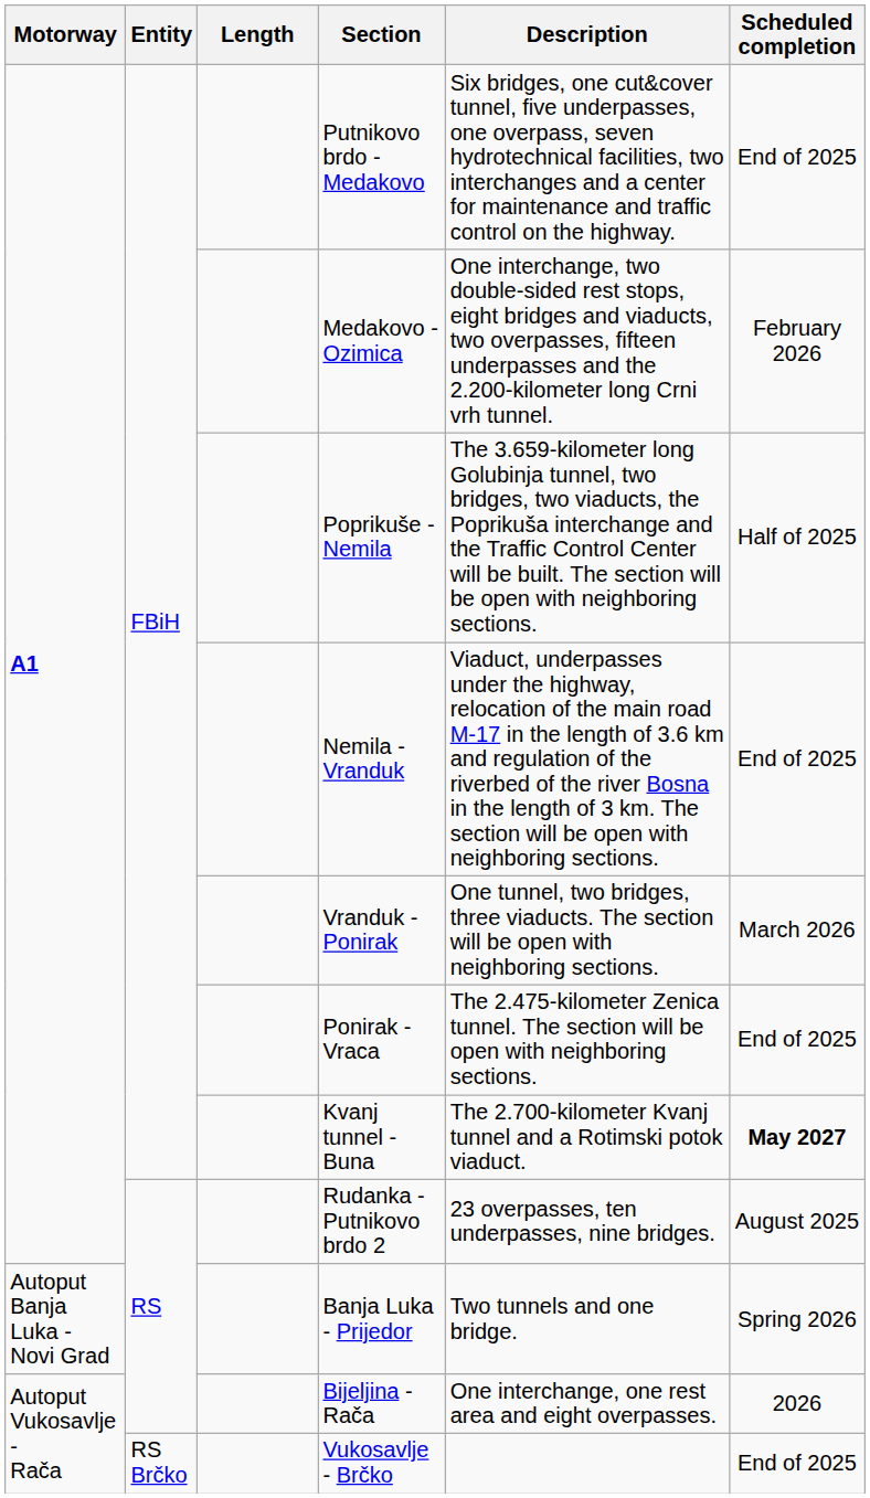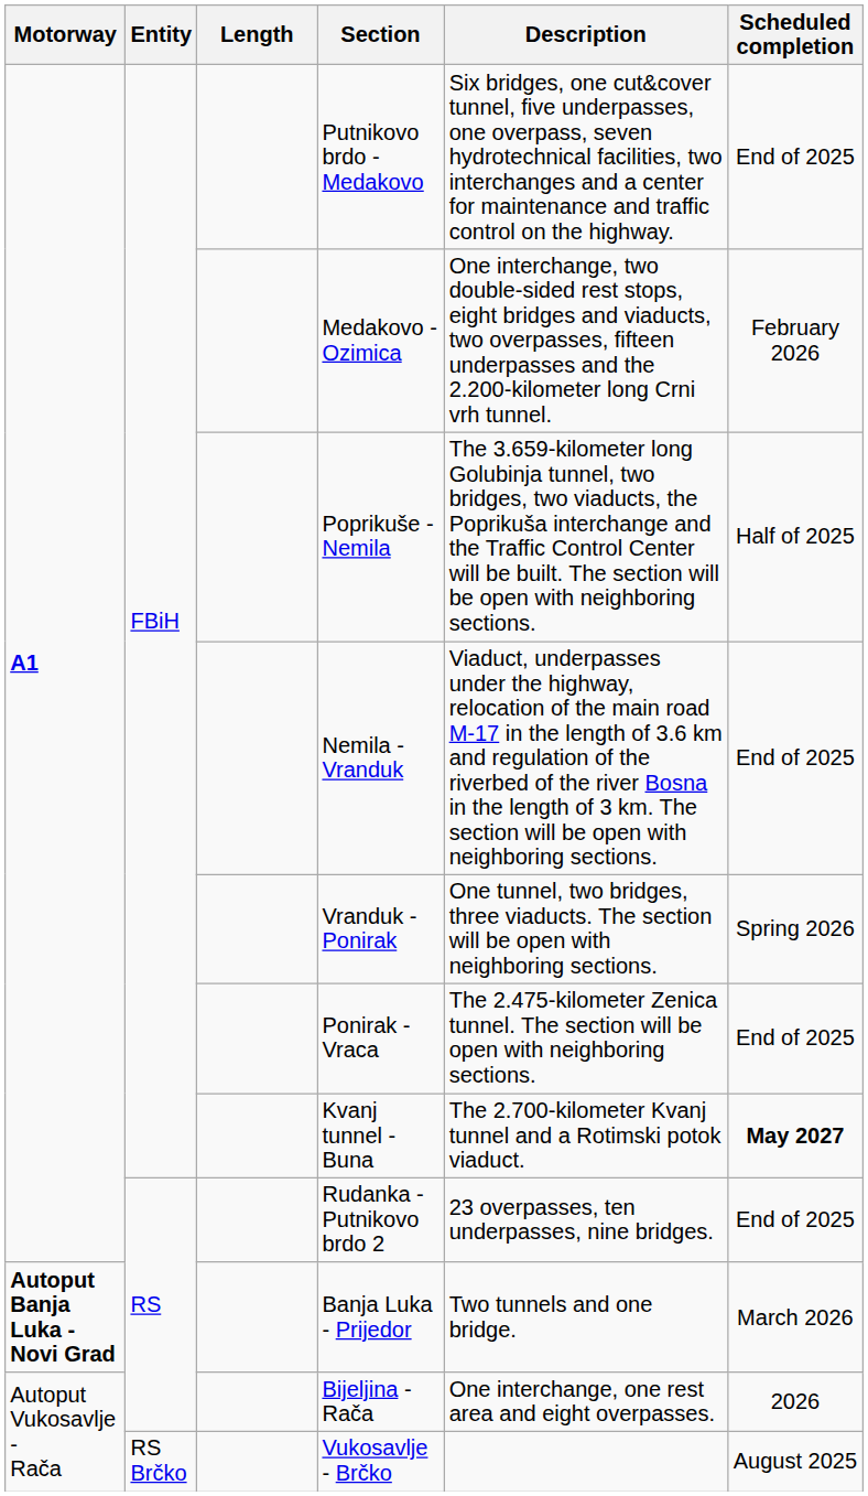Vranduk - Ponirak | Scheduled completion: March 2026 -> Spring 2026
Rudanka - Putnikovo brdo 2 | Scheduled completion: August 2025 -> End of 2025
Banja Luka - Prijedor | Motorway: normal -> bold
Banja Luka - Prijedor | Scheduled completion: Spring 2026 -> March 2026
Vukosavlje - Brčko | Scheduled completion: End of 2025 -> August 2025
